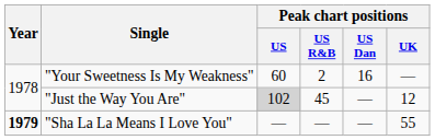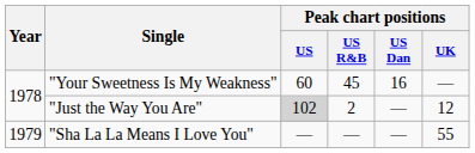"Your Sweetness Is My Weakness" | Peak chart positions / US R&B: 2 -> 45
"Just the Way You Are" | Peak chart positions / US R&B: 45 -> 2
"Sha La La Means I Love You" | Year: bold -> normal
